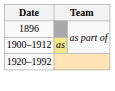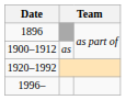1900–1912 | column 2: khaki background -> no background
+ row: 1996–
